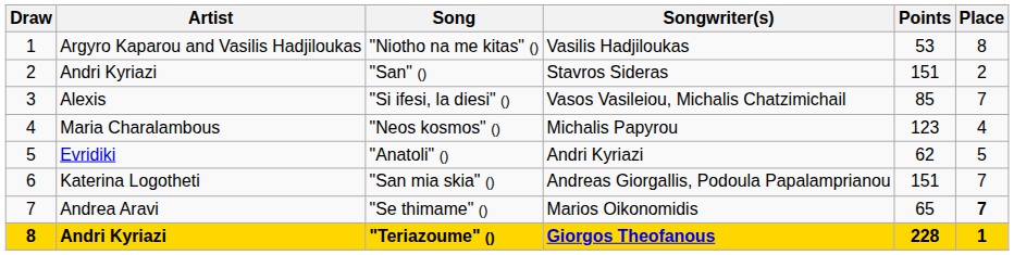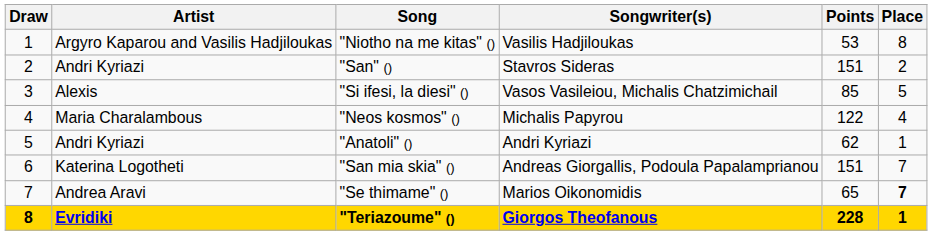"Si ifesi, la diesi" () | Place: 7 -> 5
"Neos kosmos" () | Points: 123 -> 122
"Anatoli" () | Artist: Evridiki -> Andri Kyriazi
"Anatoli" () | Place: 5 -> 1
"Teriazoume" () | Artist: Andri Kyriazi -> Evridiki
